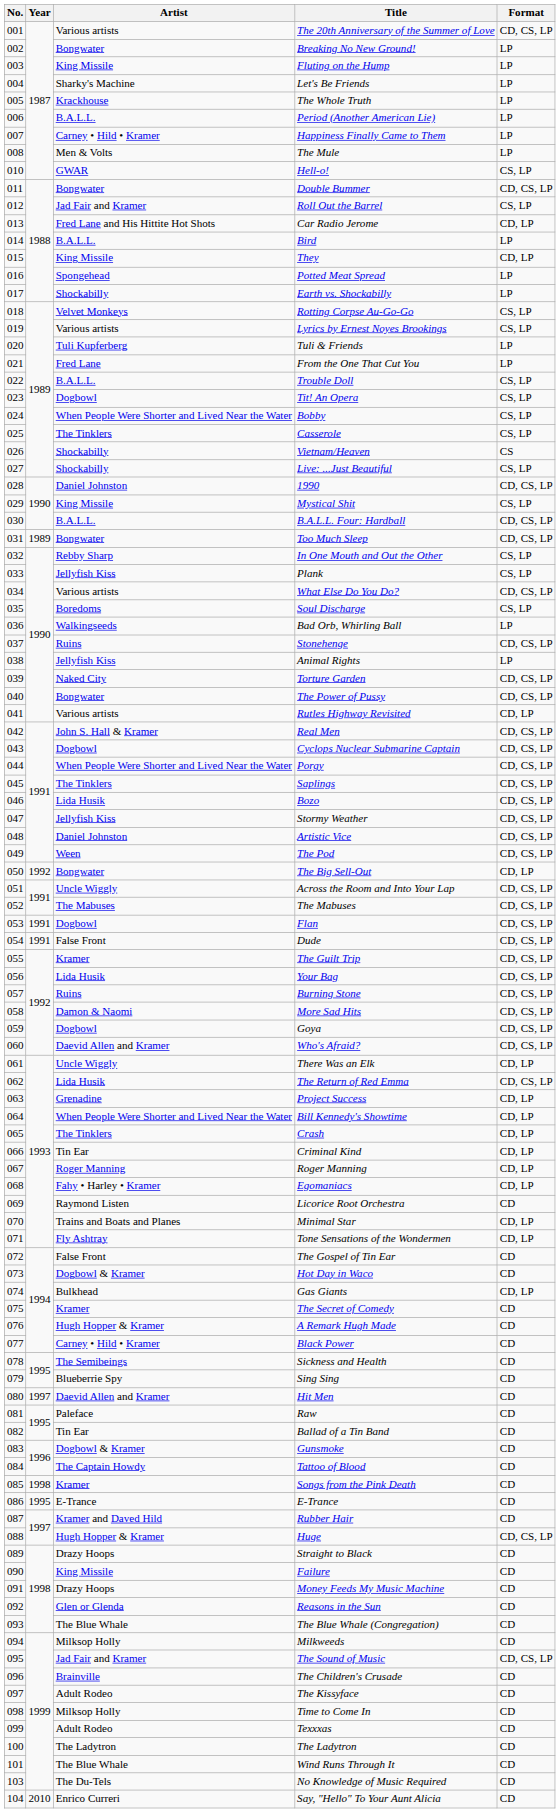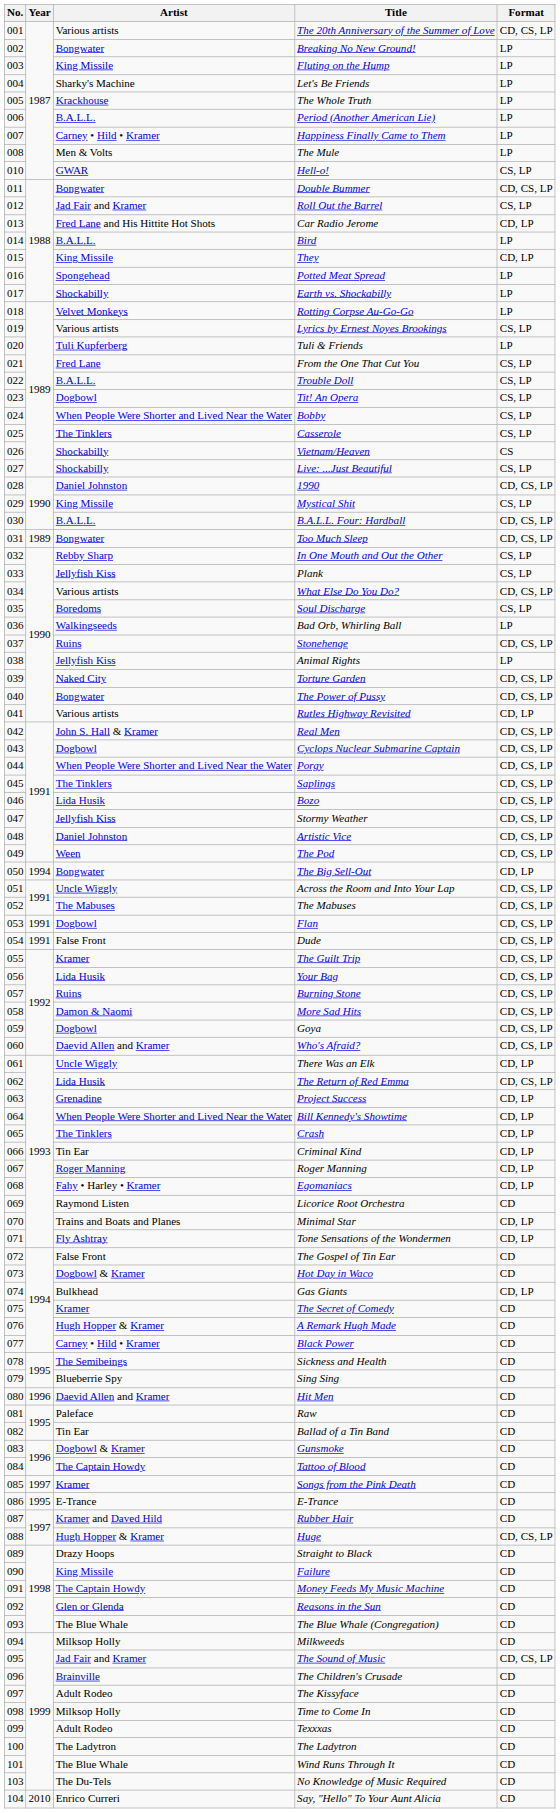Rotting Corpse Au-Go-Go | Format: CS, LP -> LP
From the One That Cut You | Format: LP -> CS, LP
The Big Sell-Out | Year: 1992 -> 1994
Hit Men | Year: 1997 -> 1996
Songs from the Pink Death | Year: 1998 -> 1997
Money Feeds My Music Machine | Artist: Drazy Hoops -> The Captain Howdy
